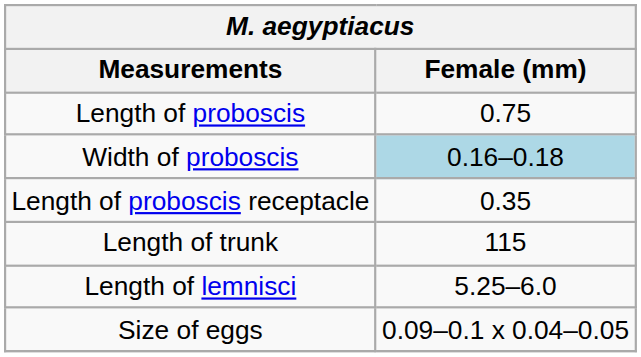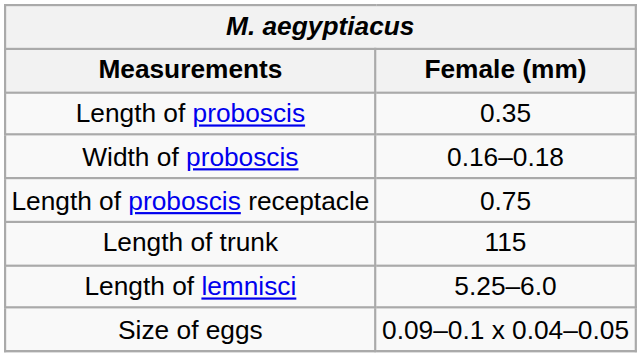Length of proboscis | Female (mm): 0.75 -> 0.35
Width of proboscis | Female (mm): lightblue background -> no background
Length of proboscis receptacle | Female (mm): 0.35 -> 0.75
